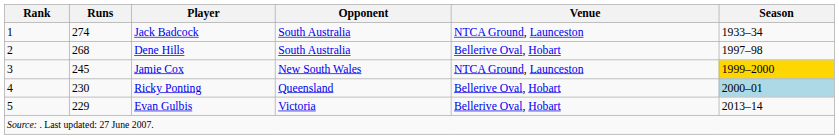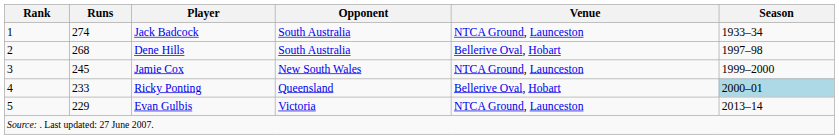Jamie Cox | Season: gold background -> no background
Ricky Ponting | Runs: 230 -> 233
Evan Gulbis | Venue: Bellerive Oval, Hobart -> NTCA Ground, Launceston
